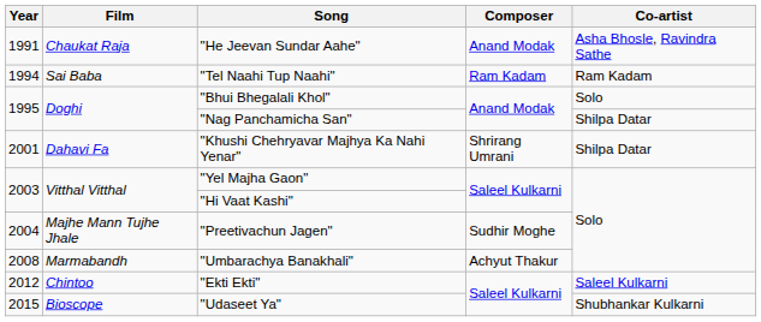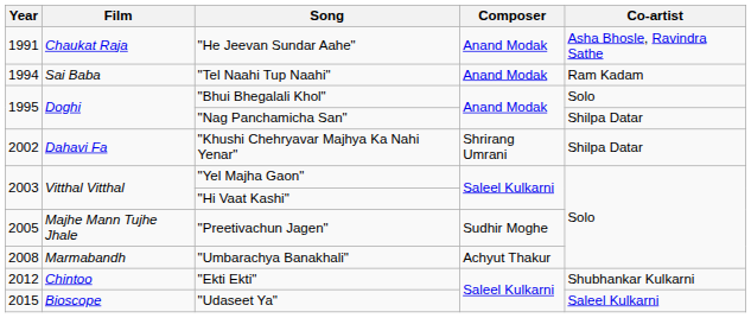"Tel Naahi Tup Naahi" | Composer: Ram Kadam -> Anand Modak
"Khushi Chehryavar Majhya Ka Nahi Yenar" | Year: 2001 -> 2002
"Preetivachun Jagen" | Year: 2004 -> 2005
"Ekti Ekti" | Co-artist: Saleel Kulkarni -> Shubhankar Kulkarni
"Udaseet Ya" | Co-artist: Shubhankar Kulkarni -> Saleel Kulkarni
